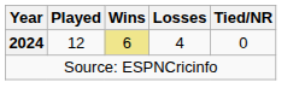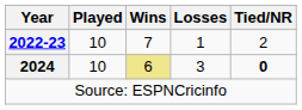+ row: 2022-23 | 10 | 7 | 1 | 2
2024 | Played: 12 -> 10
2024 | Losses: 4 -> 3
2024 | Tied/NR: normal -> bold
